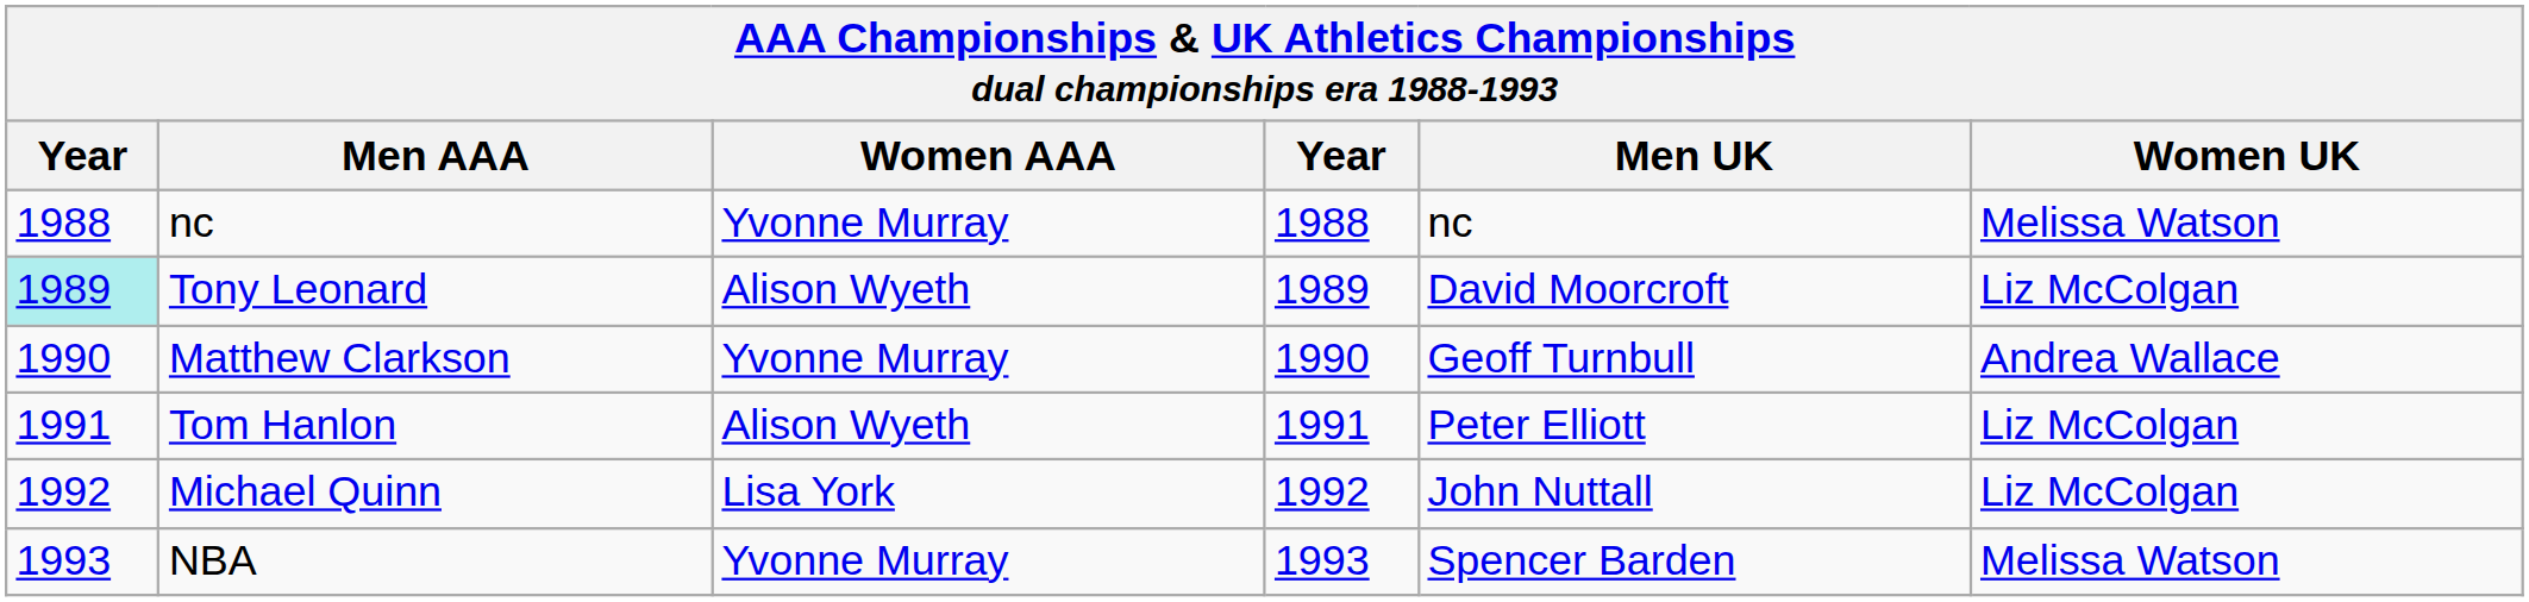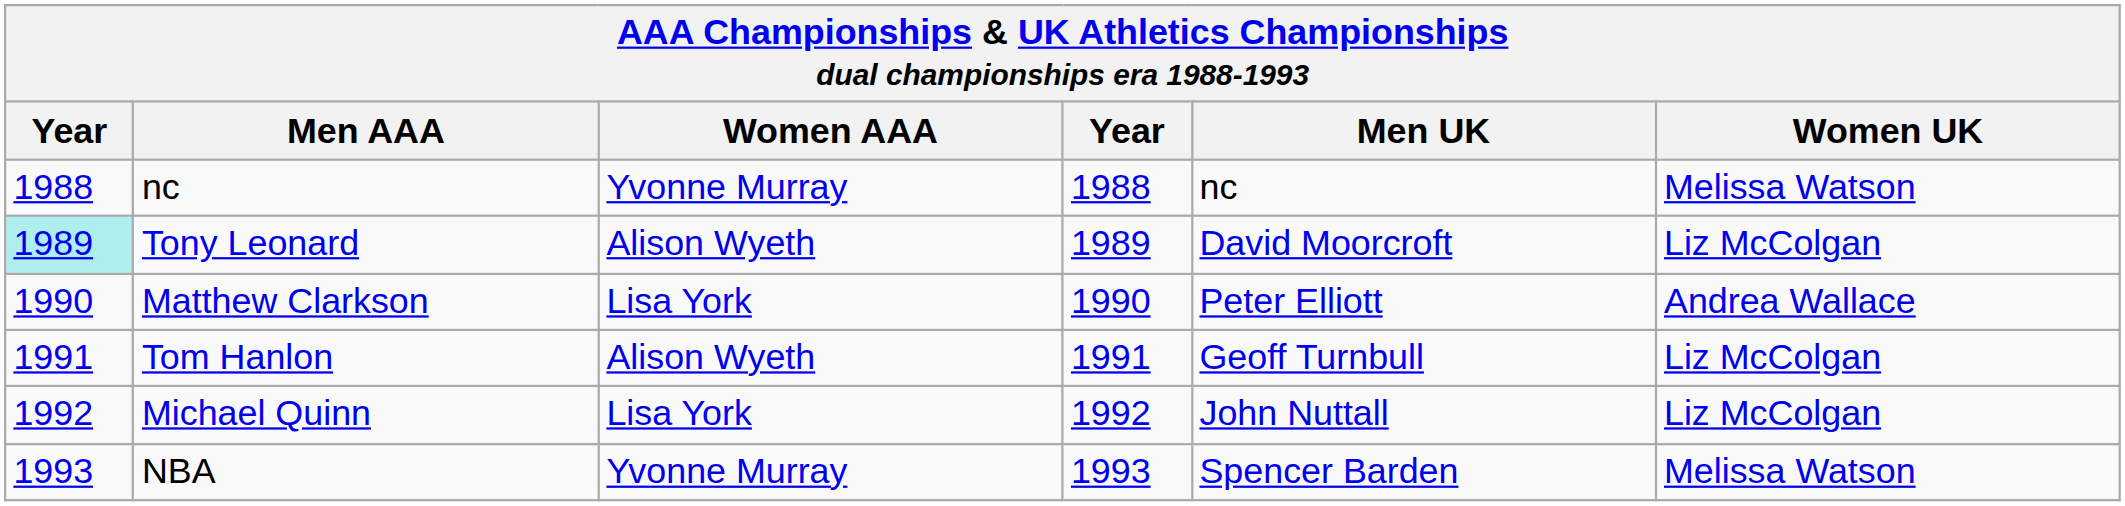Matthew Clarkson | Women AAA: Yvonne Murray -> Lisa York
Matthew Clarkson | Men UK: Geoff Turnbull -> Peter Elliott
Tom Hanlon | Men UK: Peter Elliott -> Geoff Turnbull
